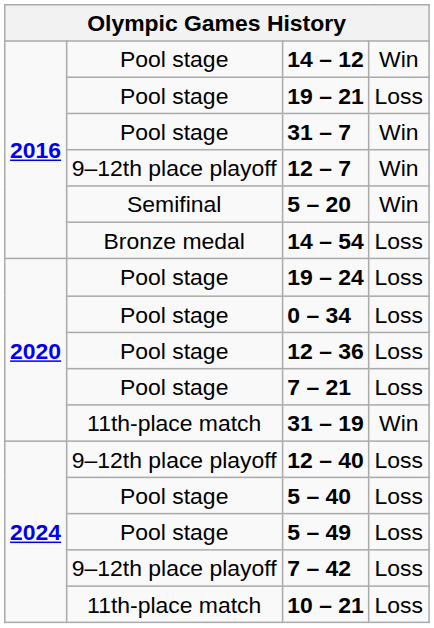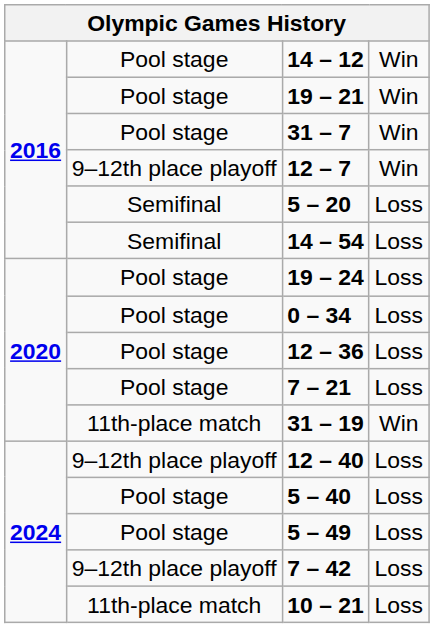19 – 21 | column 4: Loss -> Win
5 – 20 | column 4: Win -> Loss
14 – 54 | column 2: Bronze medal -> Semifinal
